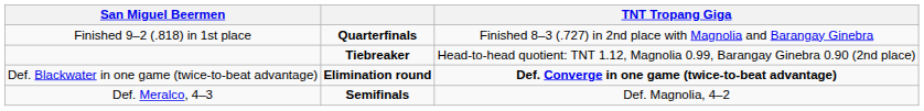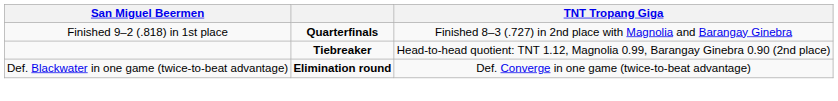Def. Blackwater in one game (twice-to-beat advantage) | TNT Tropang Giga: bold -> normal
- row: Def. Meralco, 4–3 | Semifinals | Def. Magnolia, 4–2
